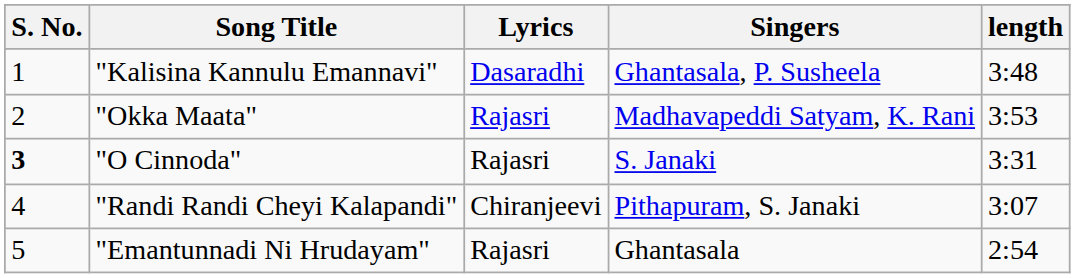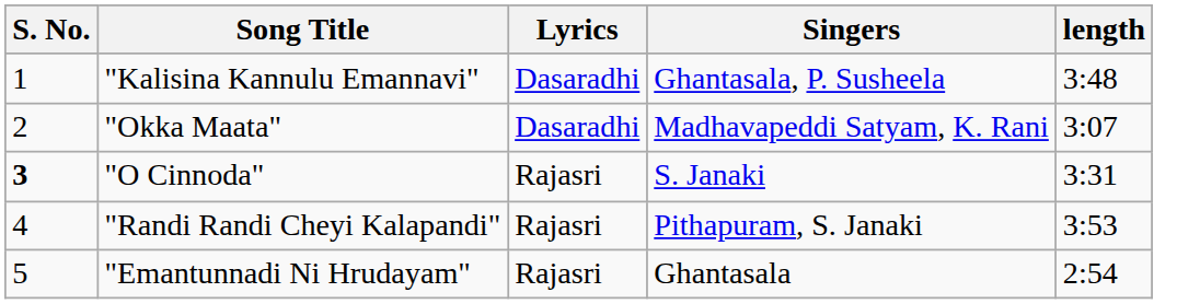"Okka Maata" | Lyrics: Rajasri -> Dasaradhi
"Okka Maata" | length: 3:53 -> 3:07
"Randi Randi Cheyi Kalapandi" | Lyrics: Chiranjeevi -> Rajasri
"Randi Randi Cheyi Kalapandi" | length: 3:07 -> 3:53
